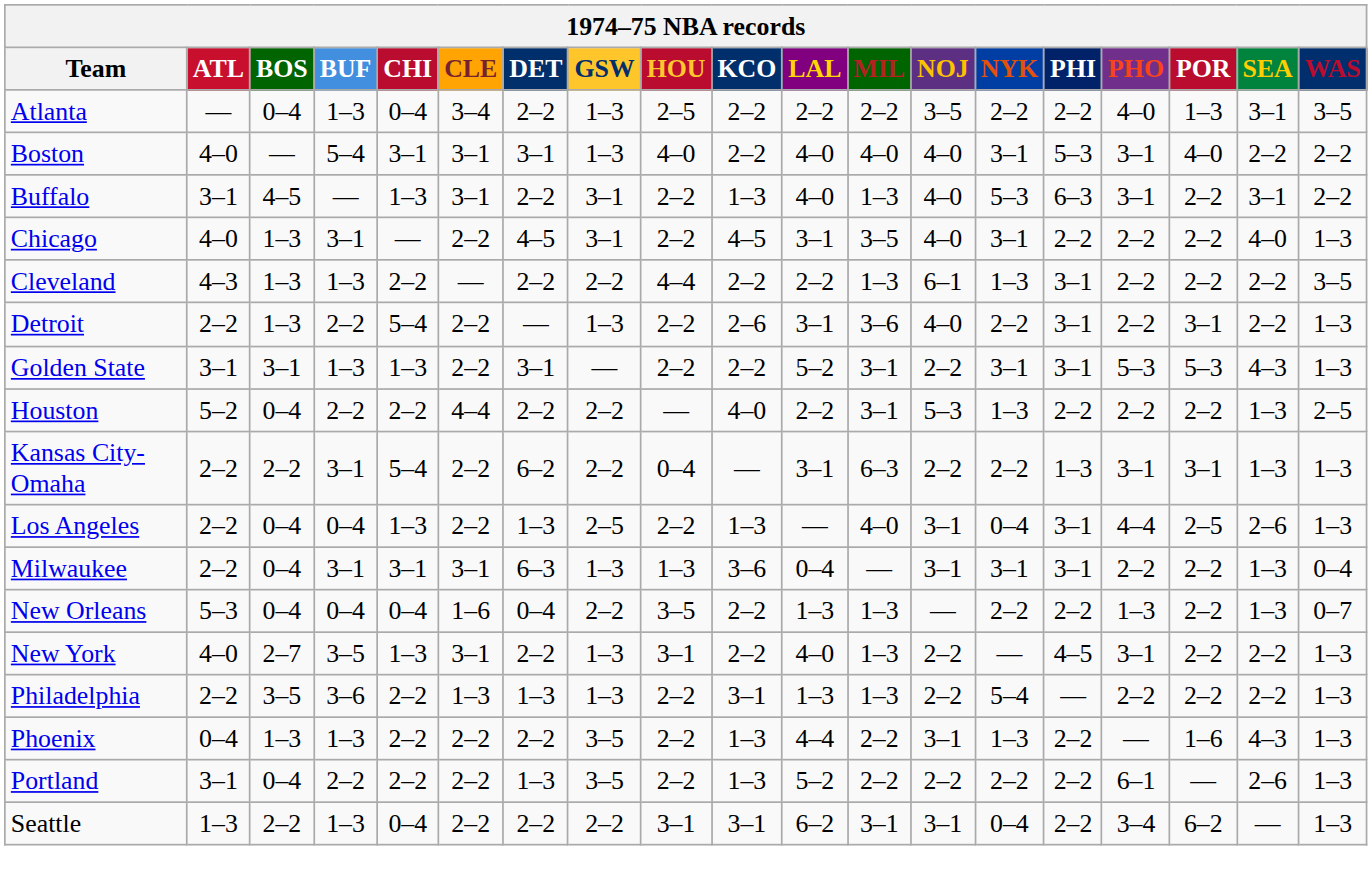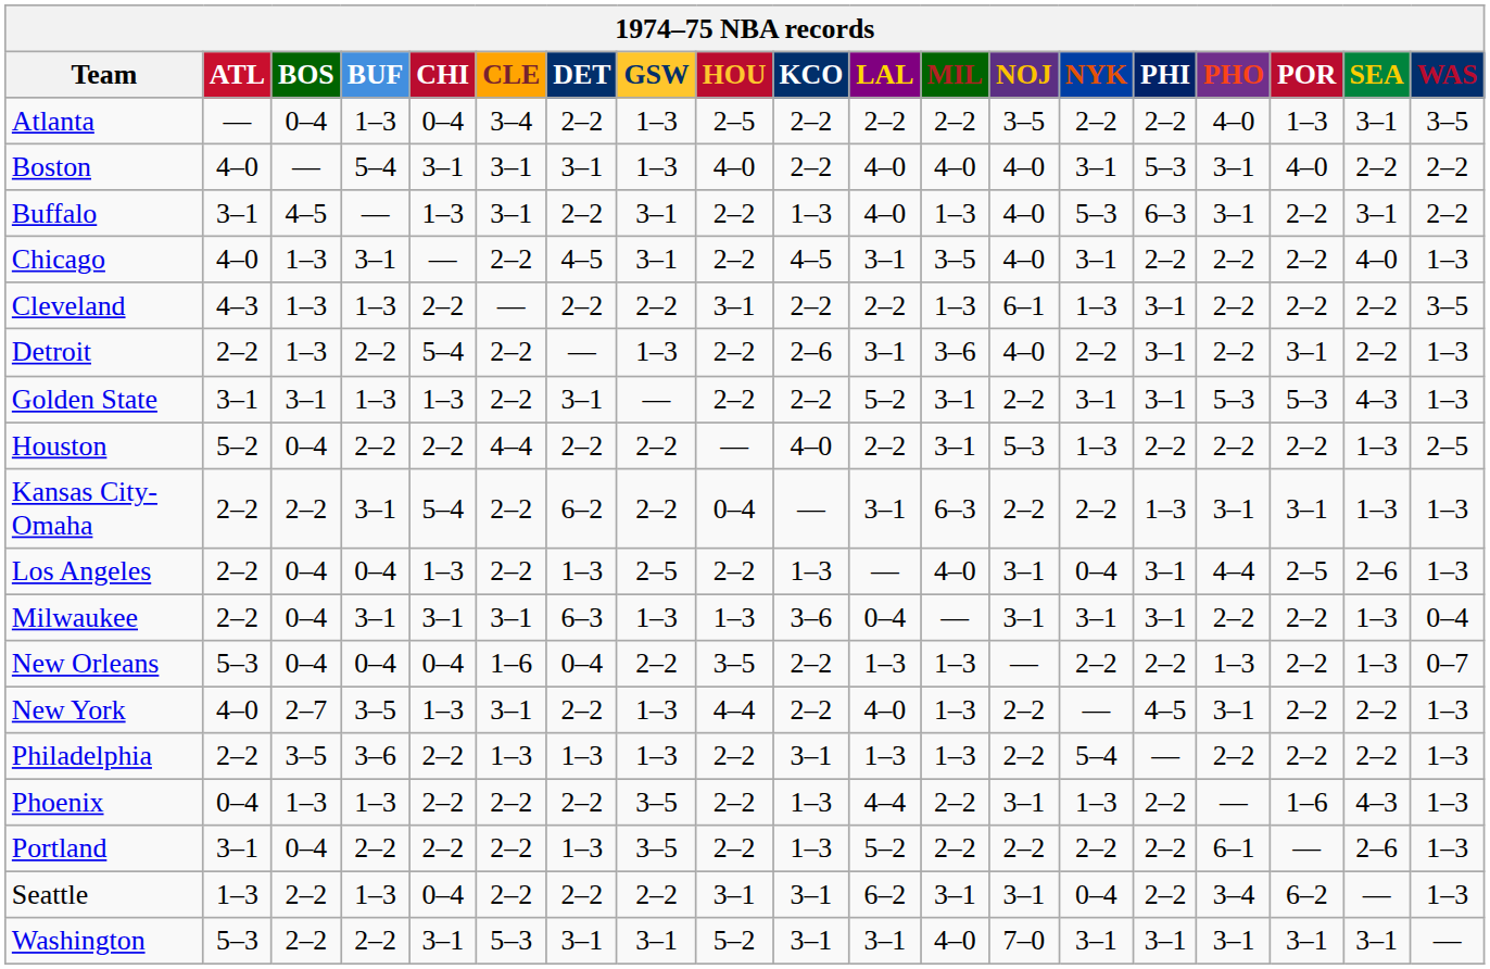Cleveland | HOU: 4–4 -> 3–1
New York | HOU: 3–1 -> 4–4
+ row: Washington | 5–3 | 2–2 | 2–2 | 3–1 | 5–3 | 3–1 | 3–1 | 5–2 | 3–1 | 3–1 | 4–0 | 7–0 | 3–1 | 3–1 | 3–1 | 3–1 | 3–1 | —
